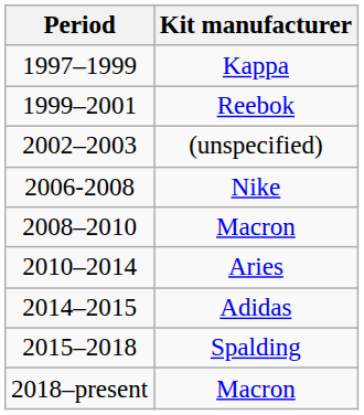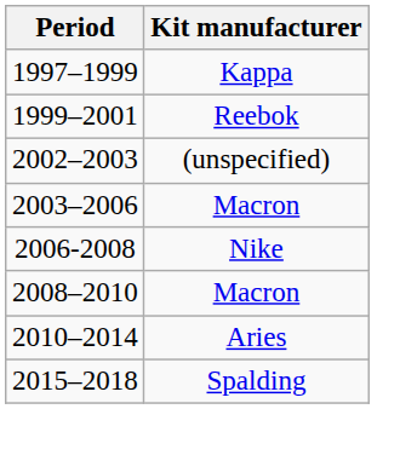+ row: 2003–2006 | Macron
- row: 2014–2015 | Adidas
- row: 2018–present | Macron
